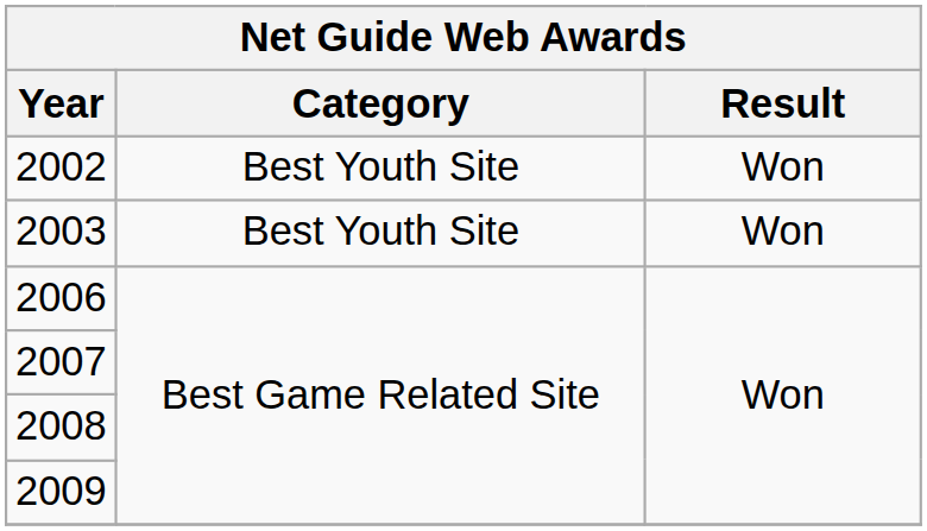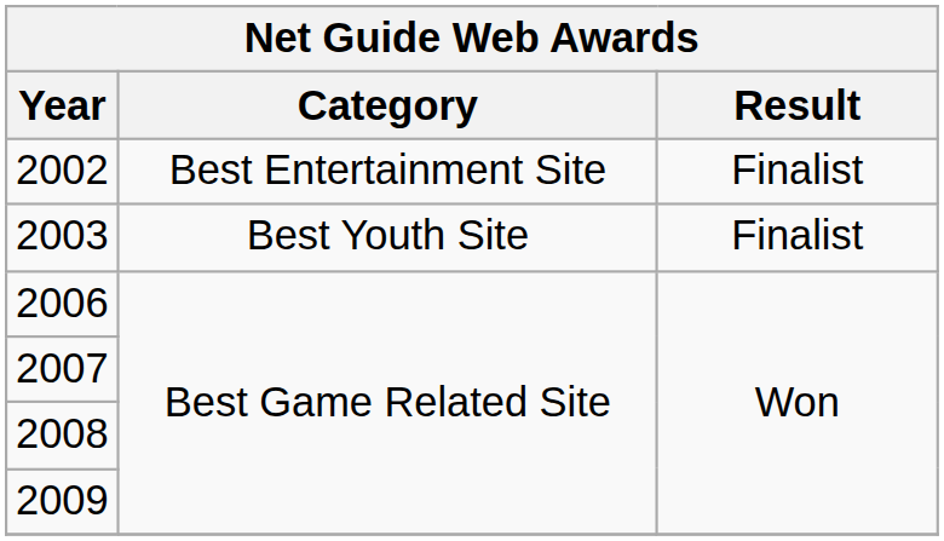2002 | Category: Best Youth Site -> Best Entertainment Site
2002 | Result: Won -> Finalist
2003 | Result: Won -> Finalist
